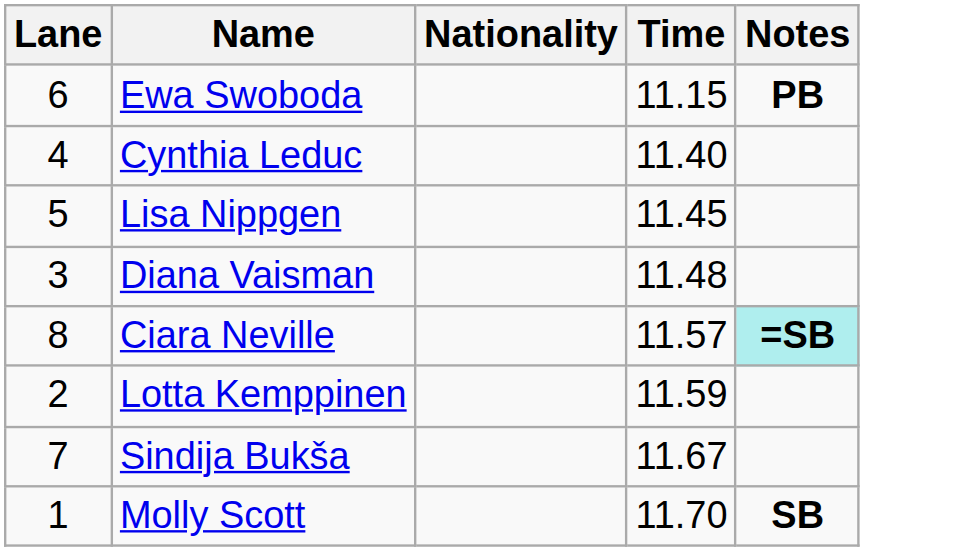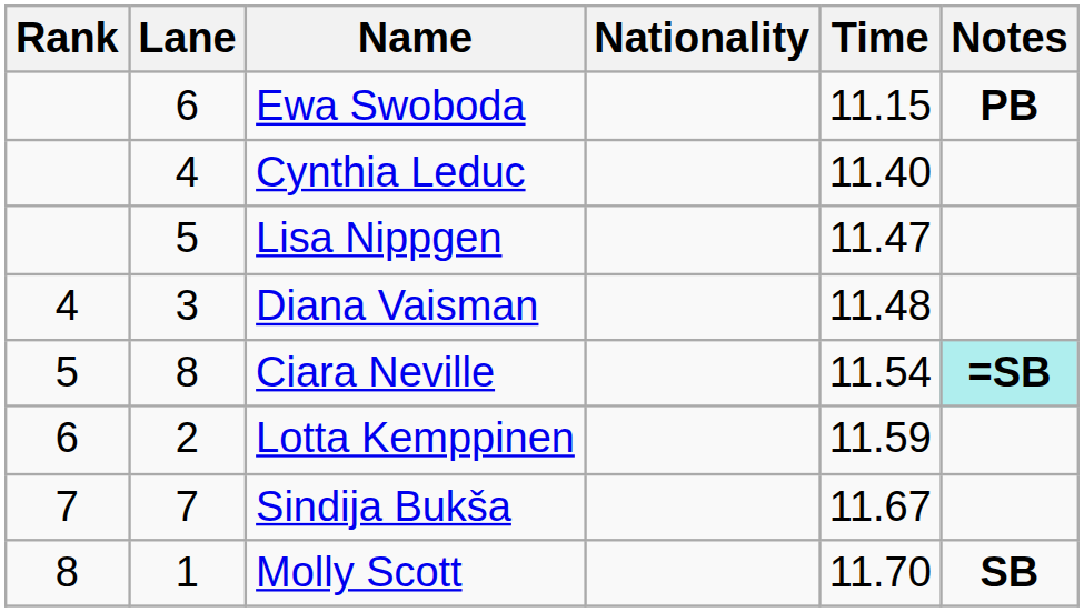+ column: Rank | 4 | 5 | 6 | 7 | 8
Lisa Nippgen | Time: 11.45 -> 11.47
Ciara Neville | Time: 11.57 -> 11.54
